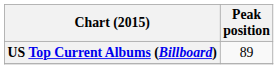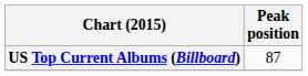US Top Current Albums (Billboard) | Peak position: 89 -> 87
